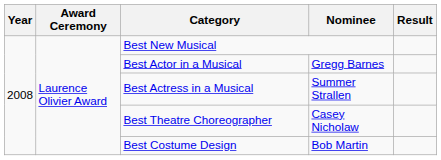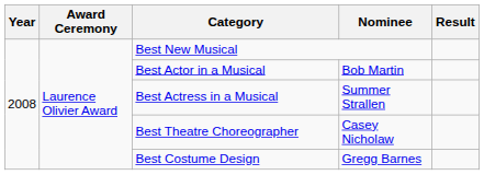Best Actor in a Musical | Nominee: Gregg Barnes -> Bob Martin
Best Costume Design | Nominee: Bob Martin -> Gregg Barnes
